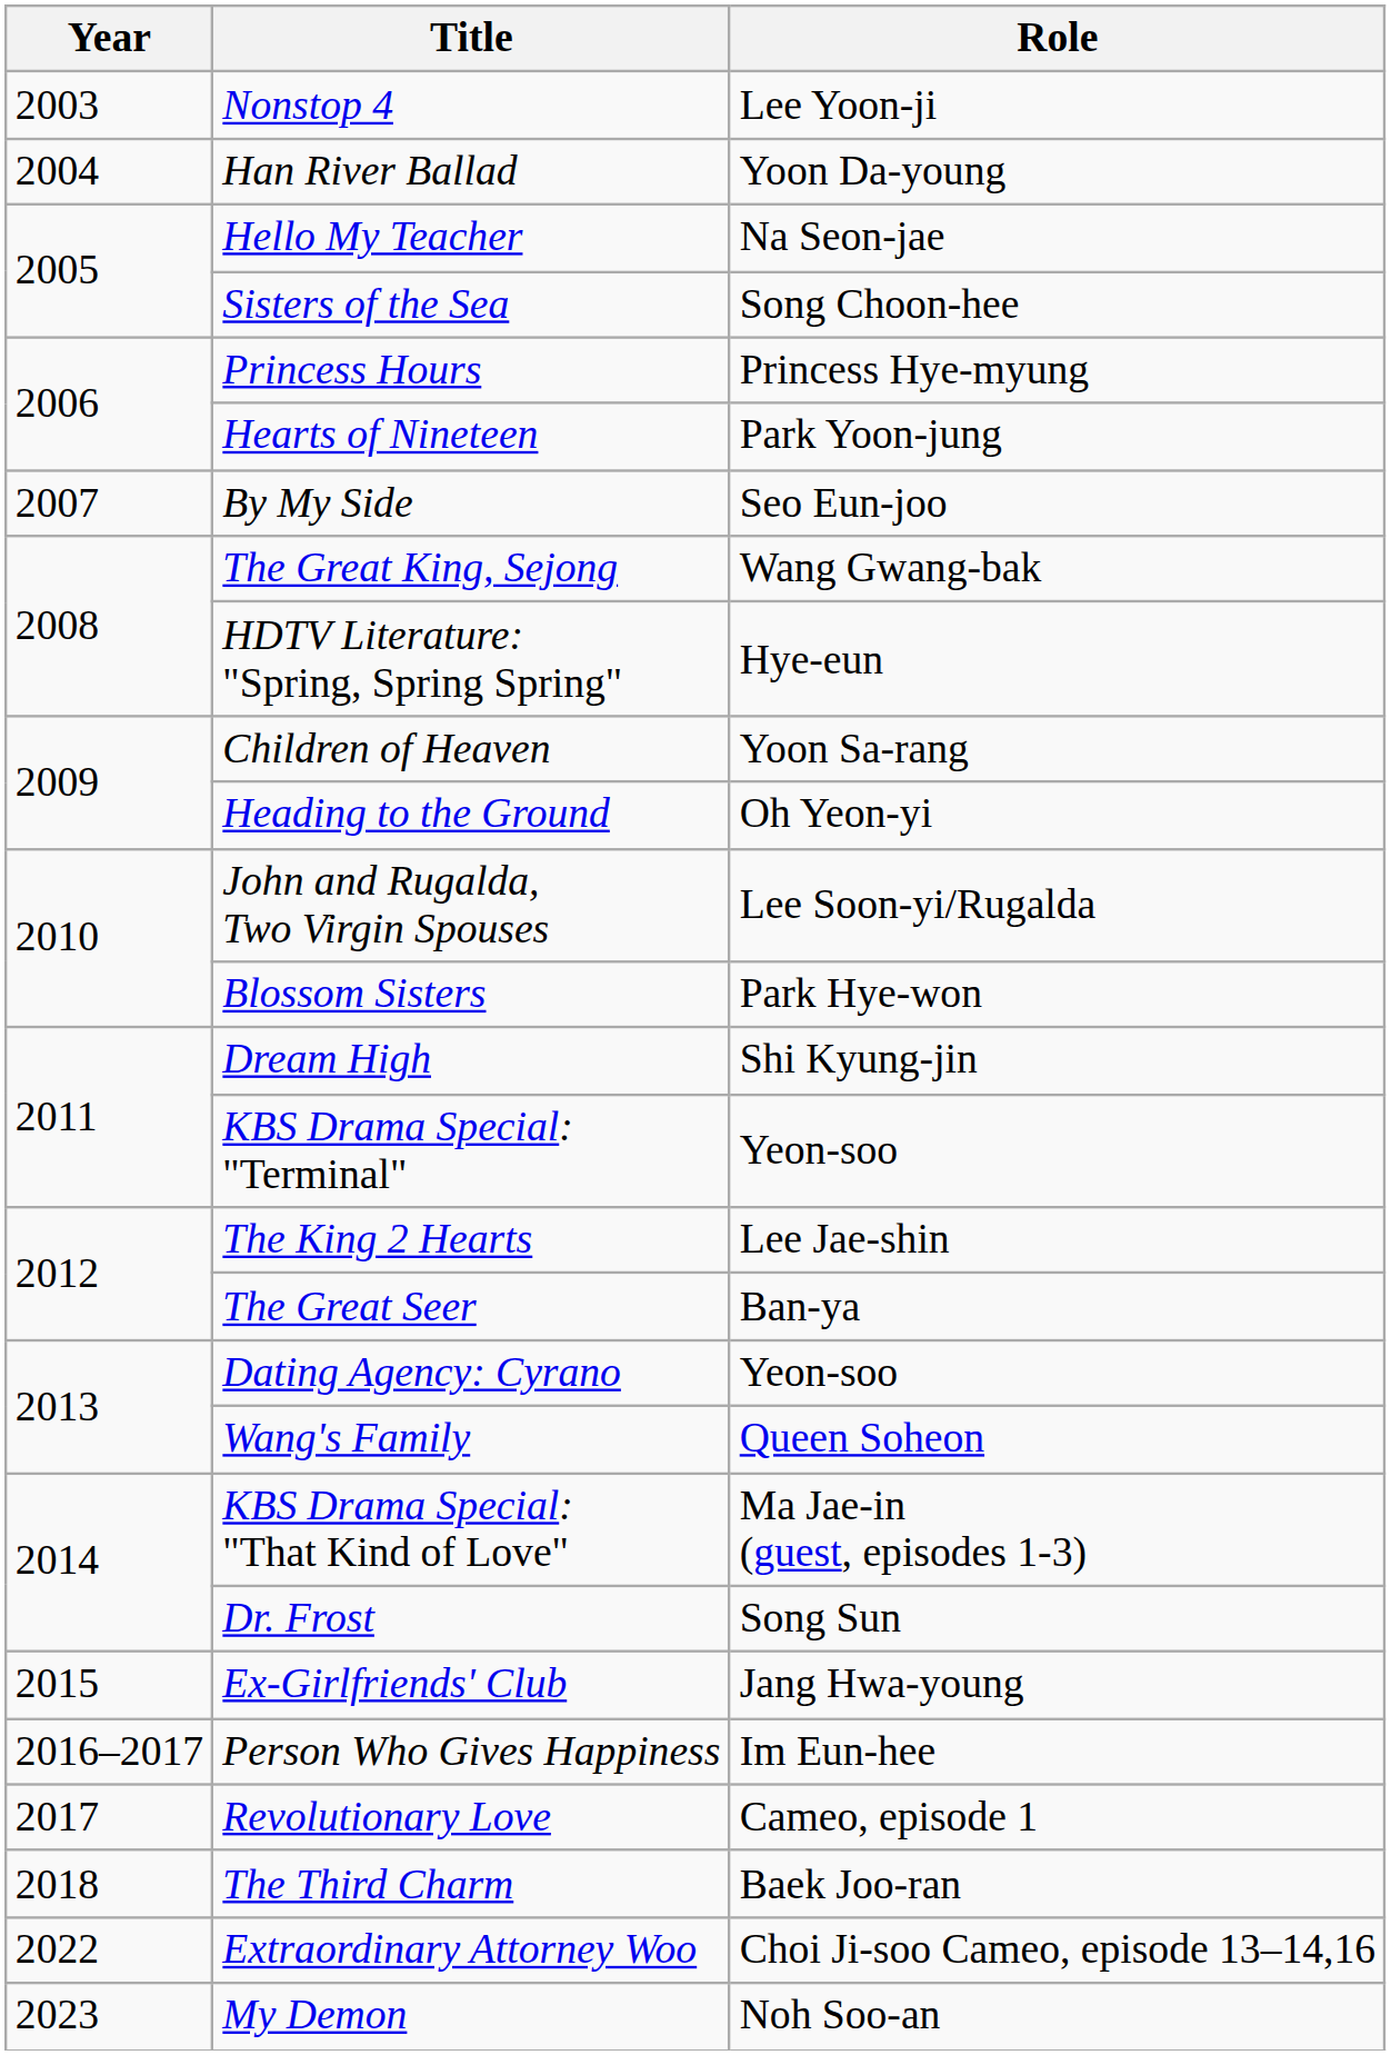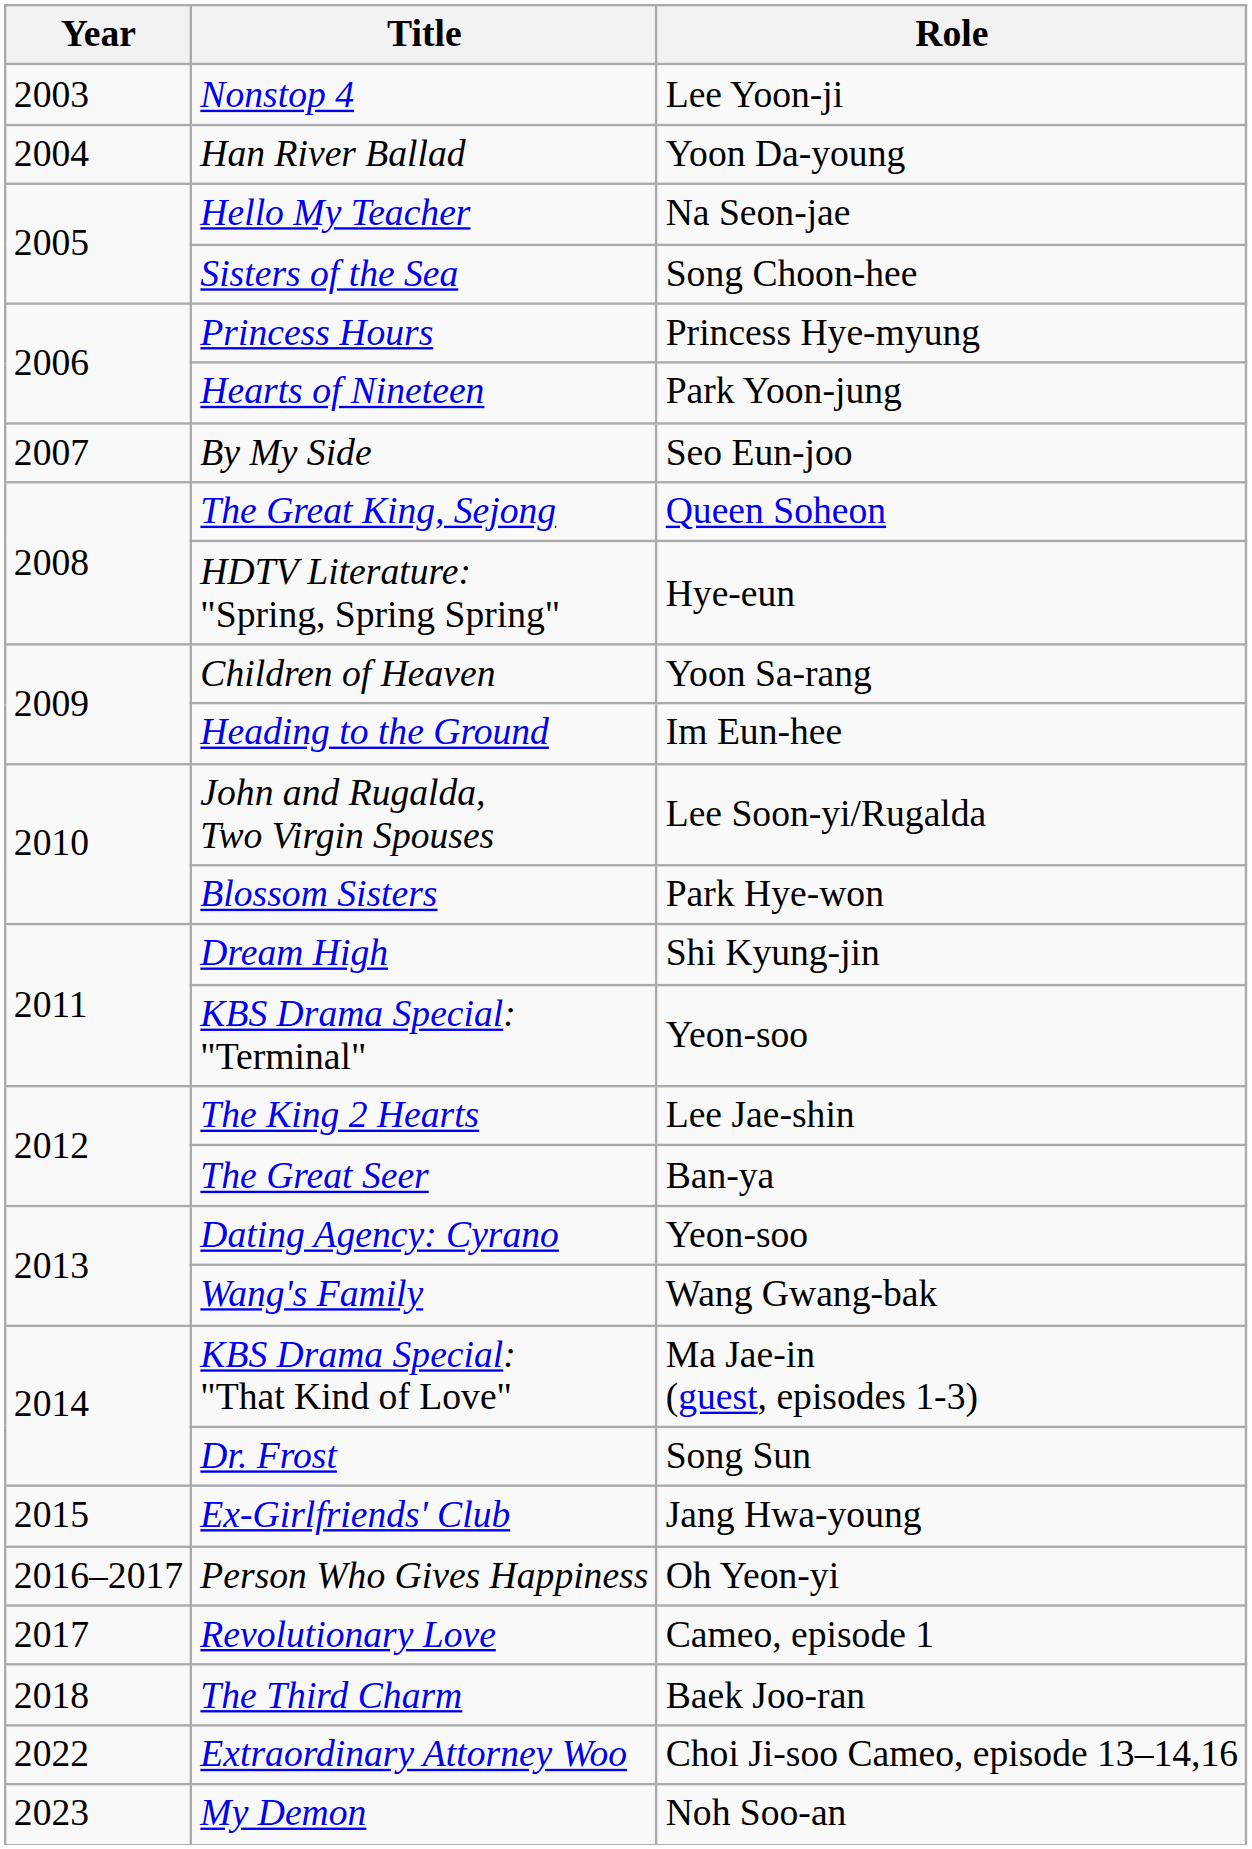The Great King, Sejong | Role: Wang Gwang-bak -> Queen Soheon
Heading to the Ground | Role: Oh Yeon-yi -> Im Eun-hee
Wang's Family | Role: Queen Soheon -> Wang Gwang-bak
Person Who Gives Happiness | Role: Im Eun-hee -> Oh Yeon-yi
